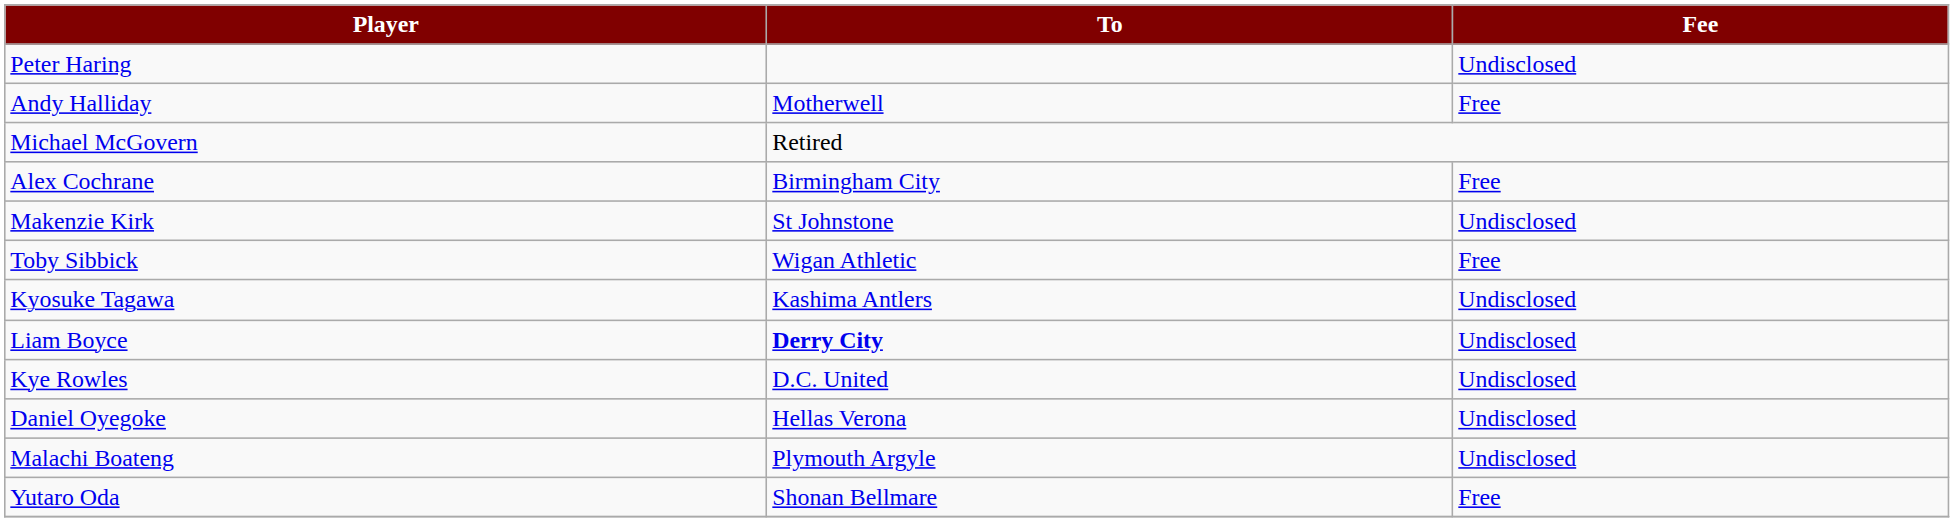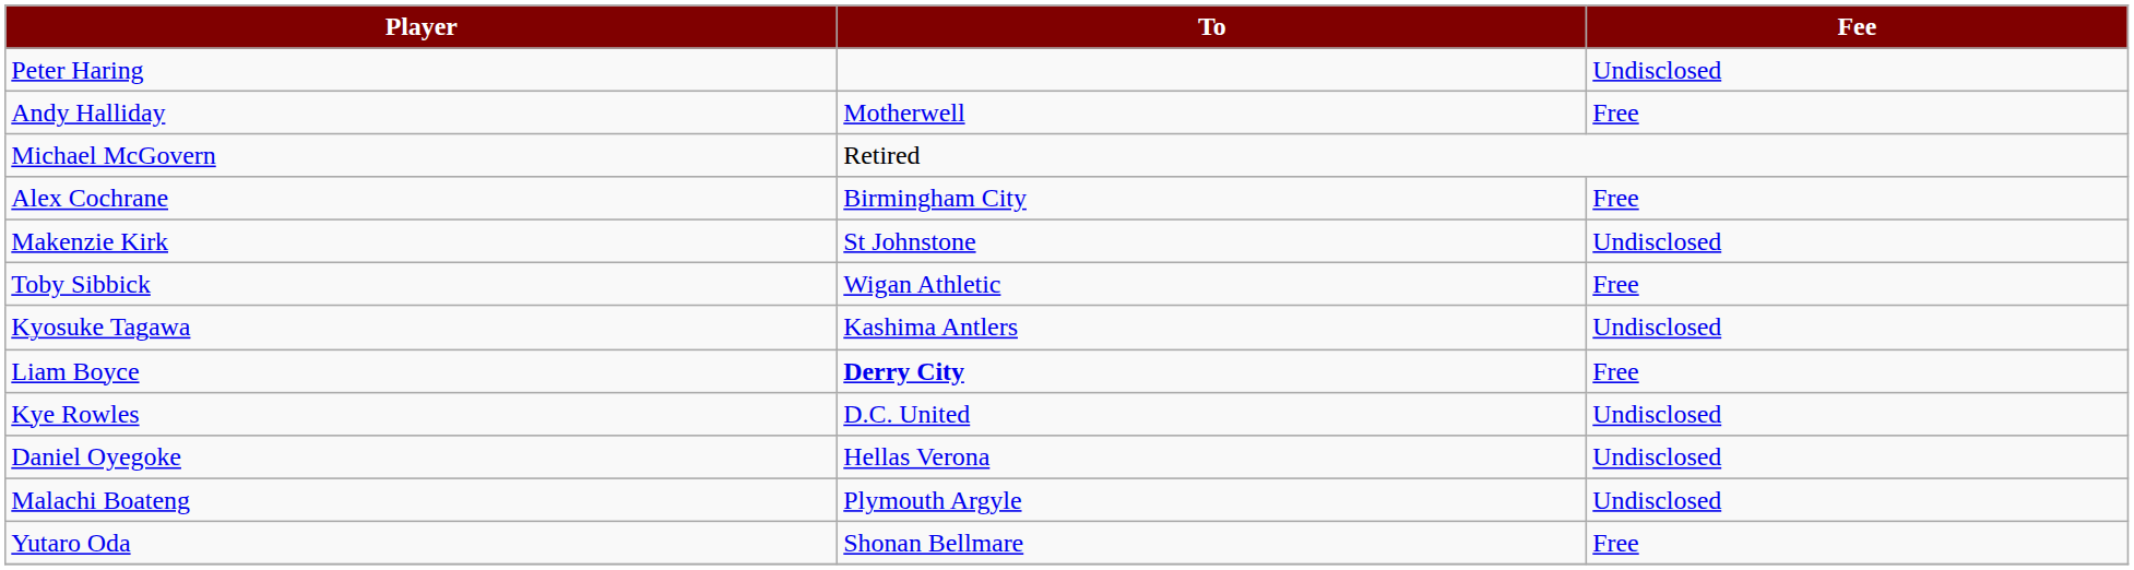Liam Boyce | Fee: Undisclosed -> Free
